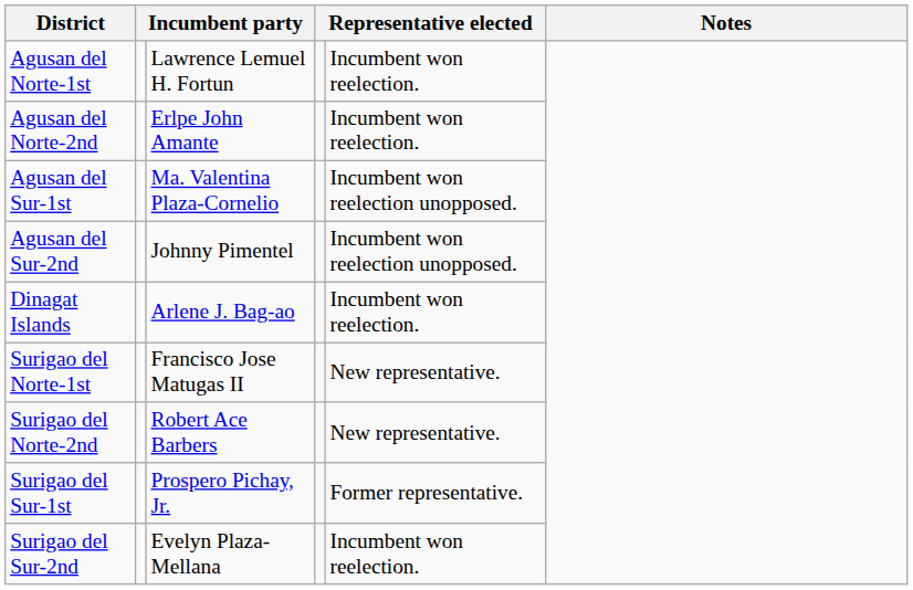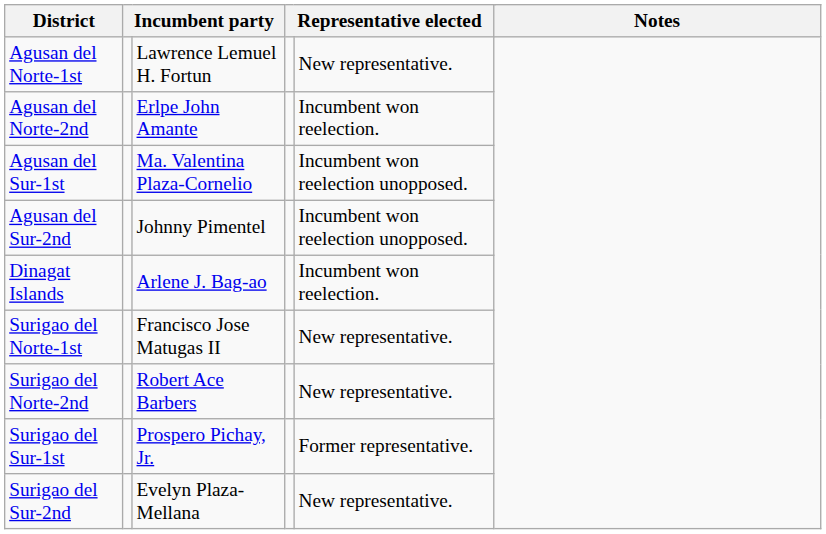Agusan del Norte-1st | column 5: Incumbent won reelection. -> New representative.
Surigao del Sur-2nd | column 5: Incumbent won reelection. -> New representative.
